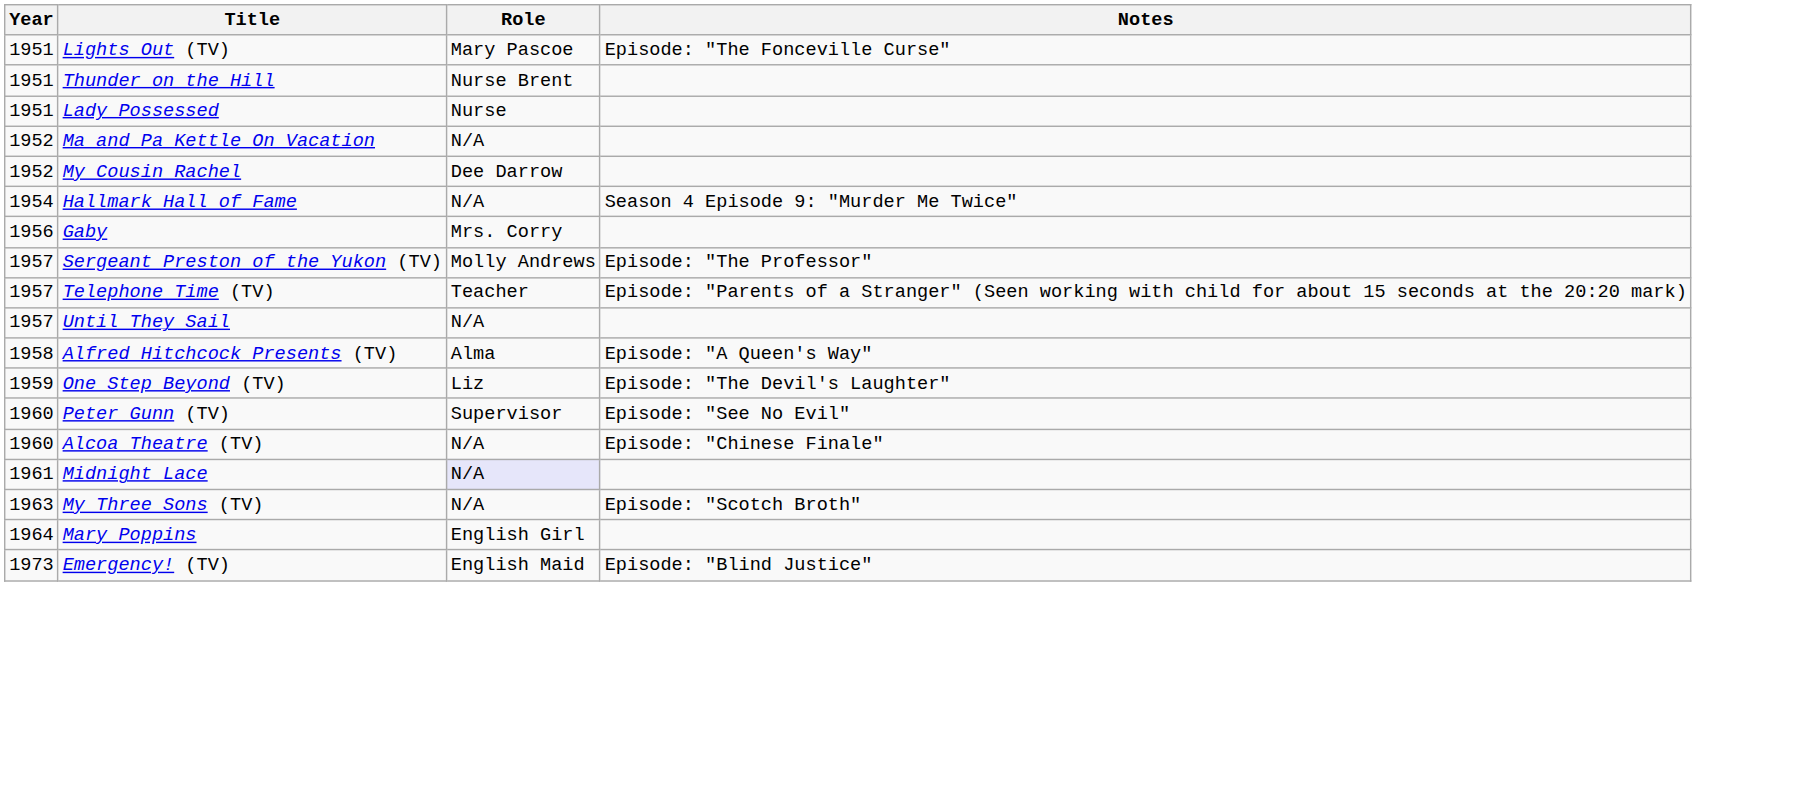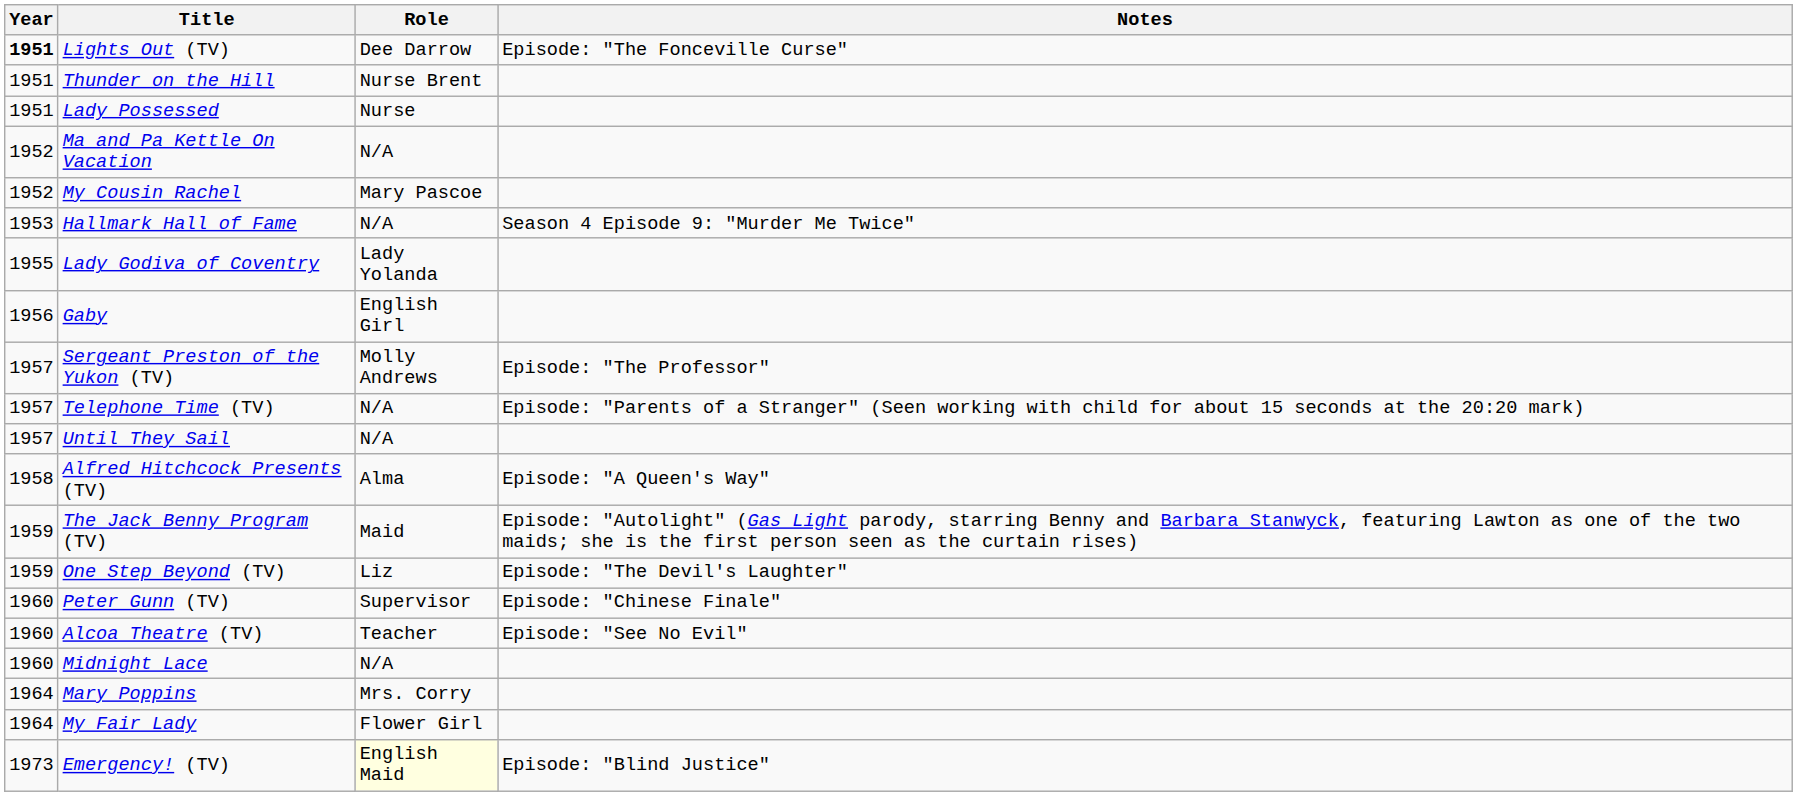Lights Out (TV) | Year: normal -> bold
Lights Out (TV) | Role: Mary Pascoe -> Dee Darrow
My Cousin Rachel | Role: Dee Darrow -> Mary Pascoe
Hallmark Hall of Fame | Year: 1954 -> 1953
+ row: 1955 | Lady Godiva of Coventry | Lady Yolanda
Gaby | Role: Mrs. Corry -> English Girl
Telephone Time (TV) | Role: Teacher -> N/A
+ row: 1959 | The Jack Benny Program (TV) | Maid | Episode: "Autolight" (Gas Light parody, starring Benny and Barbara Stanwyck, featuring Lawton as one of the two maids; she is the first person seen as the curtain rises)
Peter Gunn (TV) | Notes: Episode: "See No Evil" -> Episode: "Chinese Finale"
Alcoa Theatre (TV) | Role: N/A -> Teacher
Alcoa Theatre (TV) | Notes: Episode: "Chinese Finale" -> Episode: "See No Evil"
Midnight Lace | Year: 1961 -> 1960
Midnight Lace | Role: lavender background -> no background
- row: 1963 | My Three Sons (TV) | N/A | Episode: "Scotch Broth"
Mary Poppins | Role: English Girl -> Mrs. Corry
+ row: 1964 | My Fair Lady | Flower Girl
Emergency! (TV) | Role: no background -> lightyellow background
